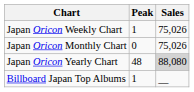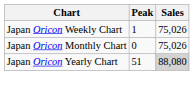Japan Oricon Yearly Chart | Peak: 48 -> 51
- row: Billboard Japan Top Albums | 1 | __
